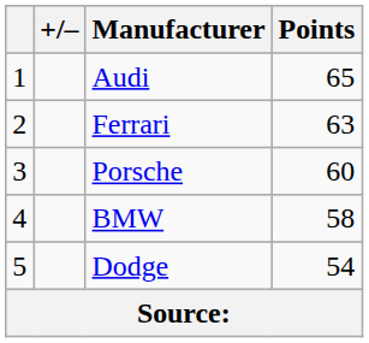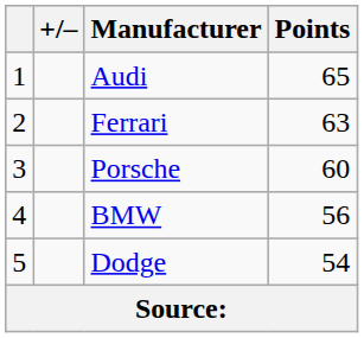BMW | Points: 58 -> 56
